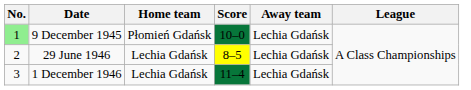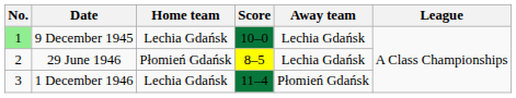9 December 1945 | Home team: Płomień Gdańsk -> Lechia Gdańsk
29 June 1946 | Home team: Lechia Gdańsk -> Płomień Gdańsk
1 December 1946 | Away team: Lechia Gdańsk -> Płomień Gdańsk
